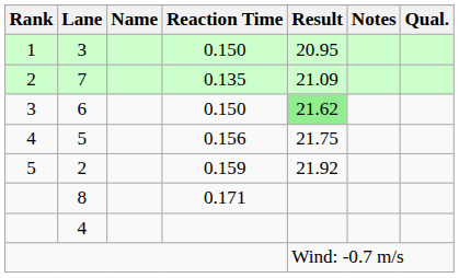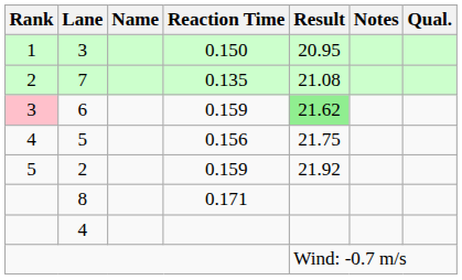7 | Result: 21.09 -> 21.08
6 | Rank: no background -> pink background
6 | Reaction Time: 0.150 -> 0.159
